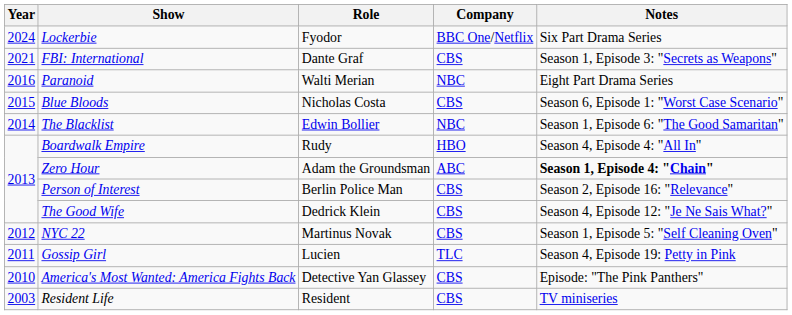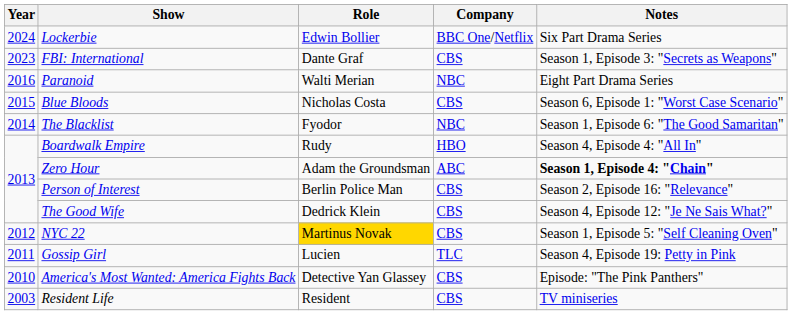Lockerbie | Role: Fyodor -> Edwin Bollier
FBI: International | Year: 2021 -> 2023
The Blacklist | Role: Edwin Bollier -> Fyodor
NYC 22 | Role: no background -> gold background
